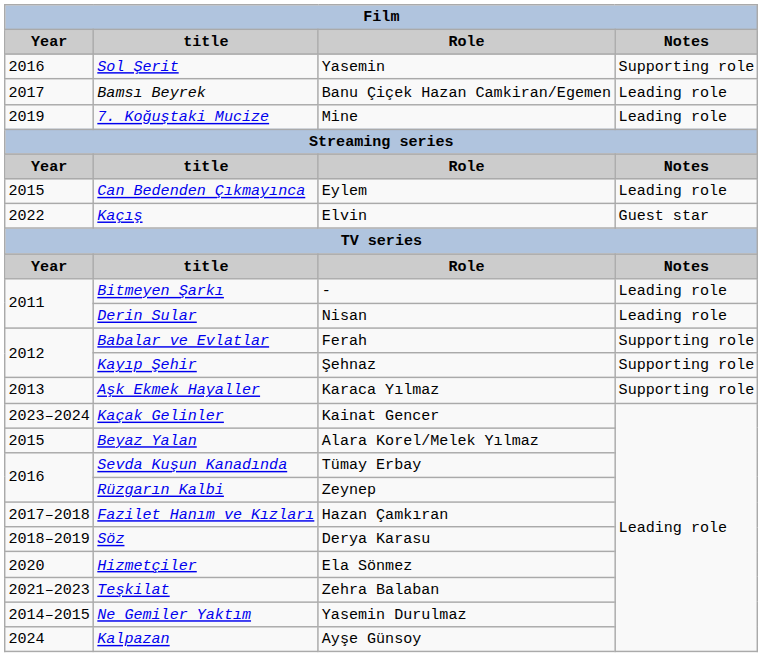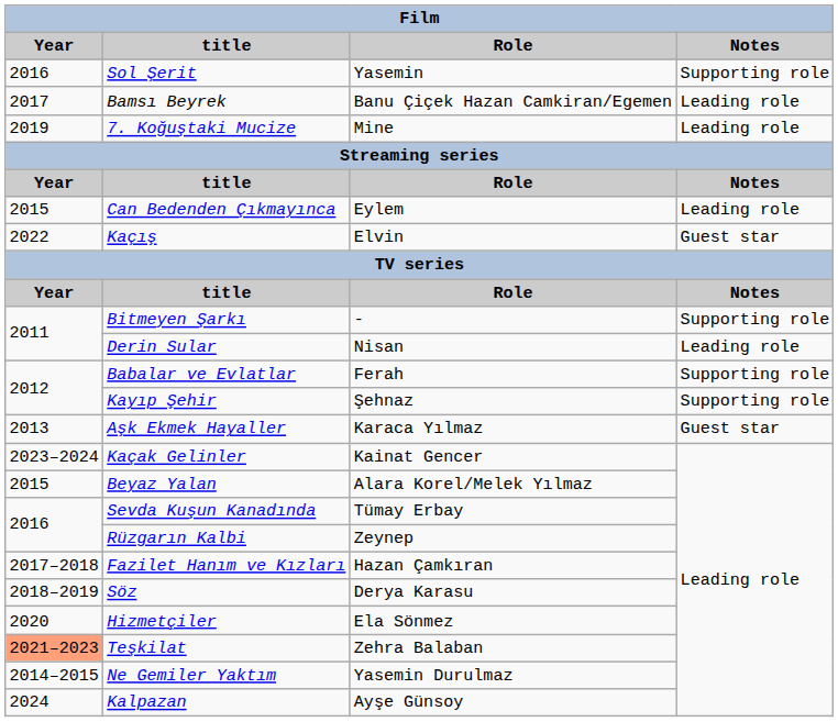Bitmeyen Şarkı | Notes: Leading role -> Supporting role
Aşk Ekmek Hayaller | Notes: Supporting role -> Guest star
Teşkilat | Year: no background -> lightsalmon background
